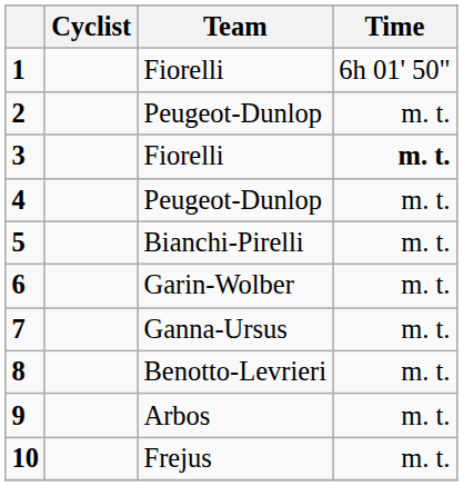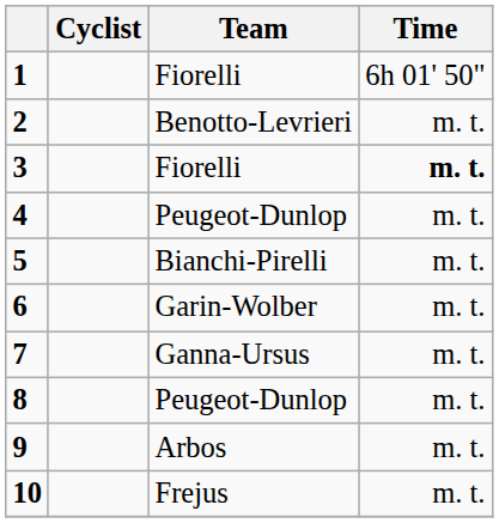2 | Team: Peugeot-Dunlop -> Benotto-Levrieri
8 | Team: Benotto-Levrieri -> Peugeot-Dunlop
